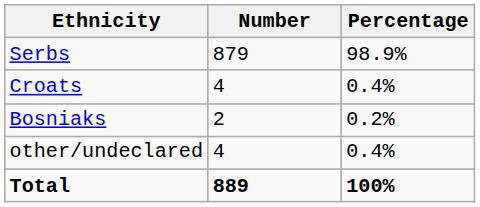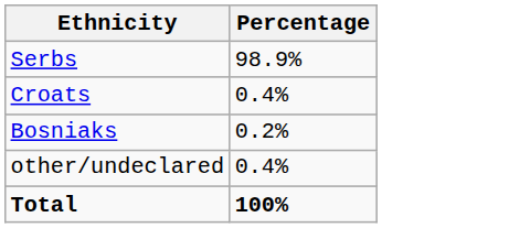- column: Number | 879 | 4 | 2 | 4 | 889
